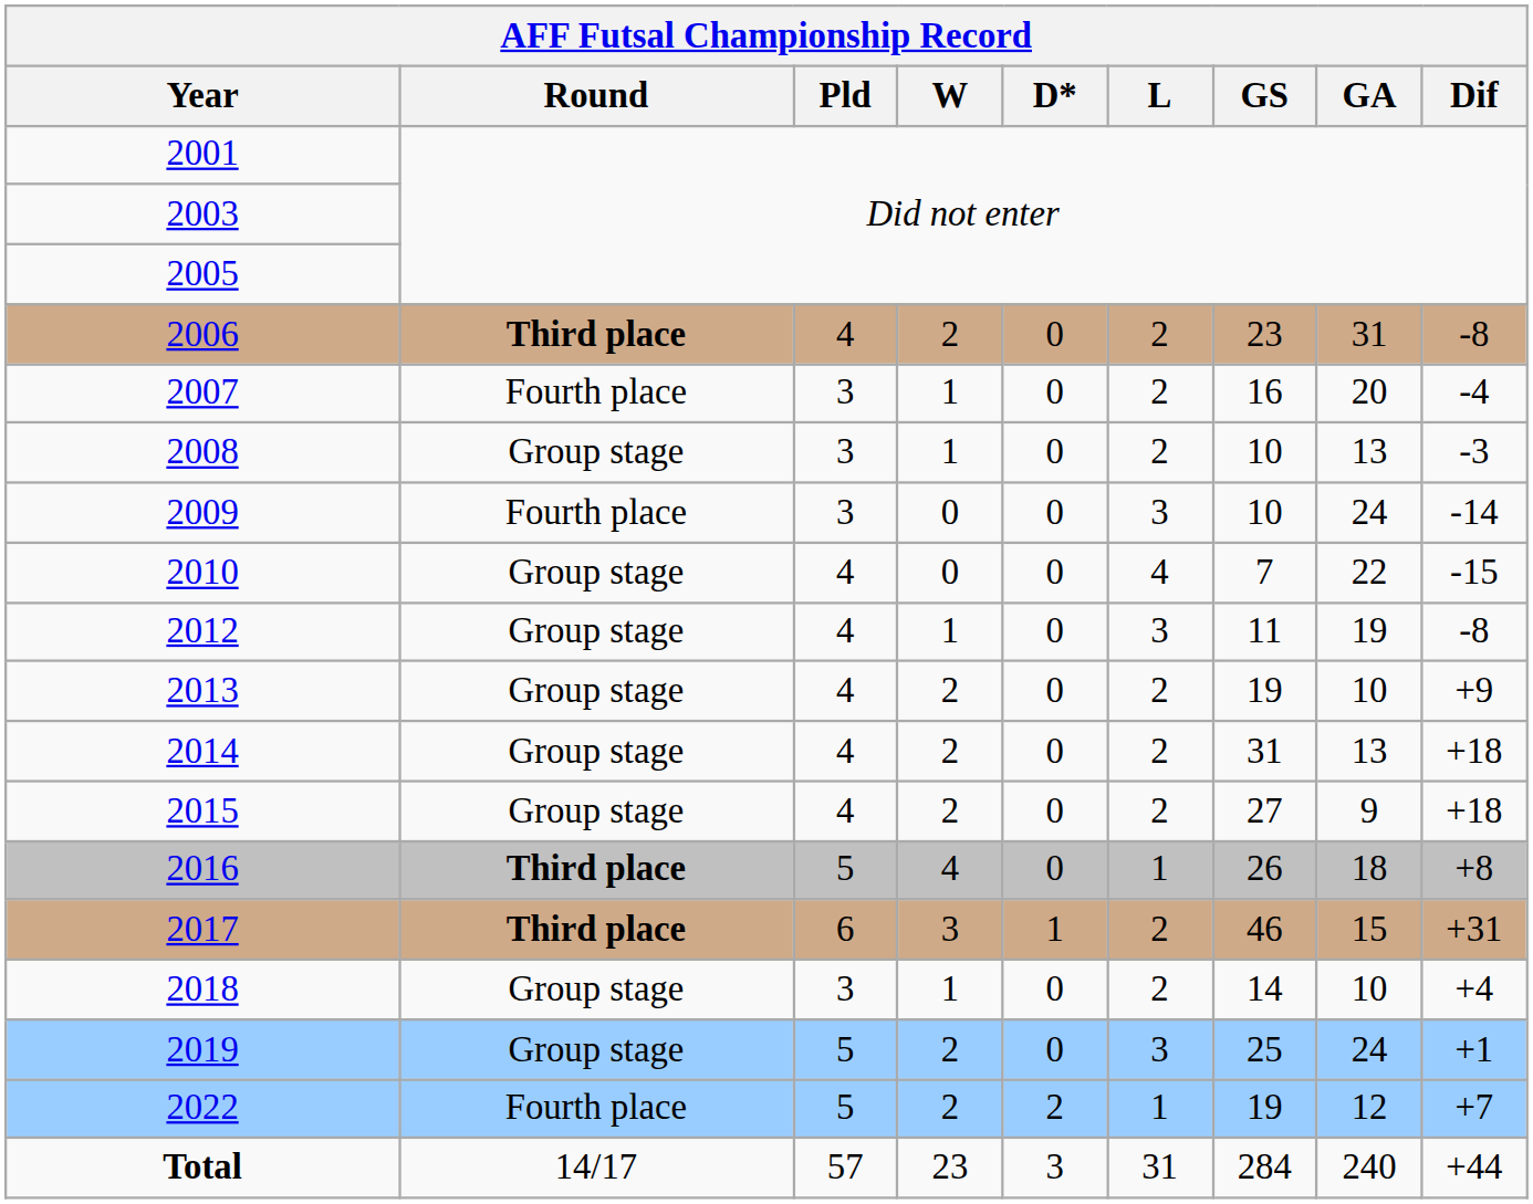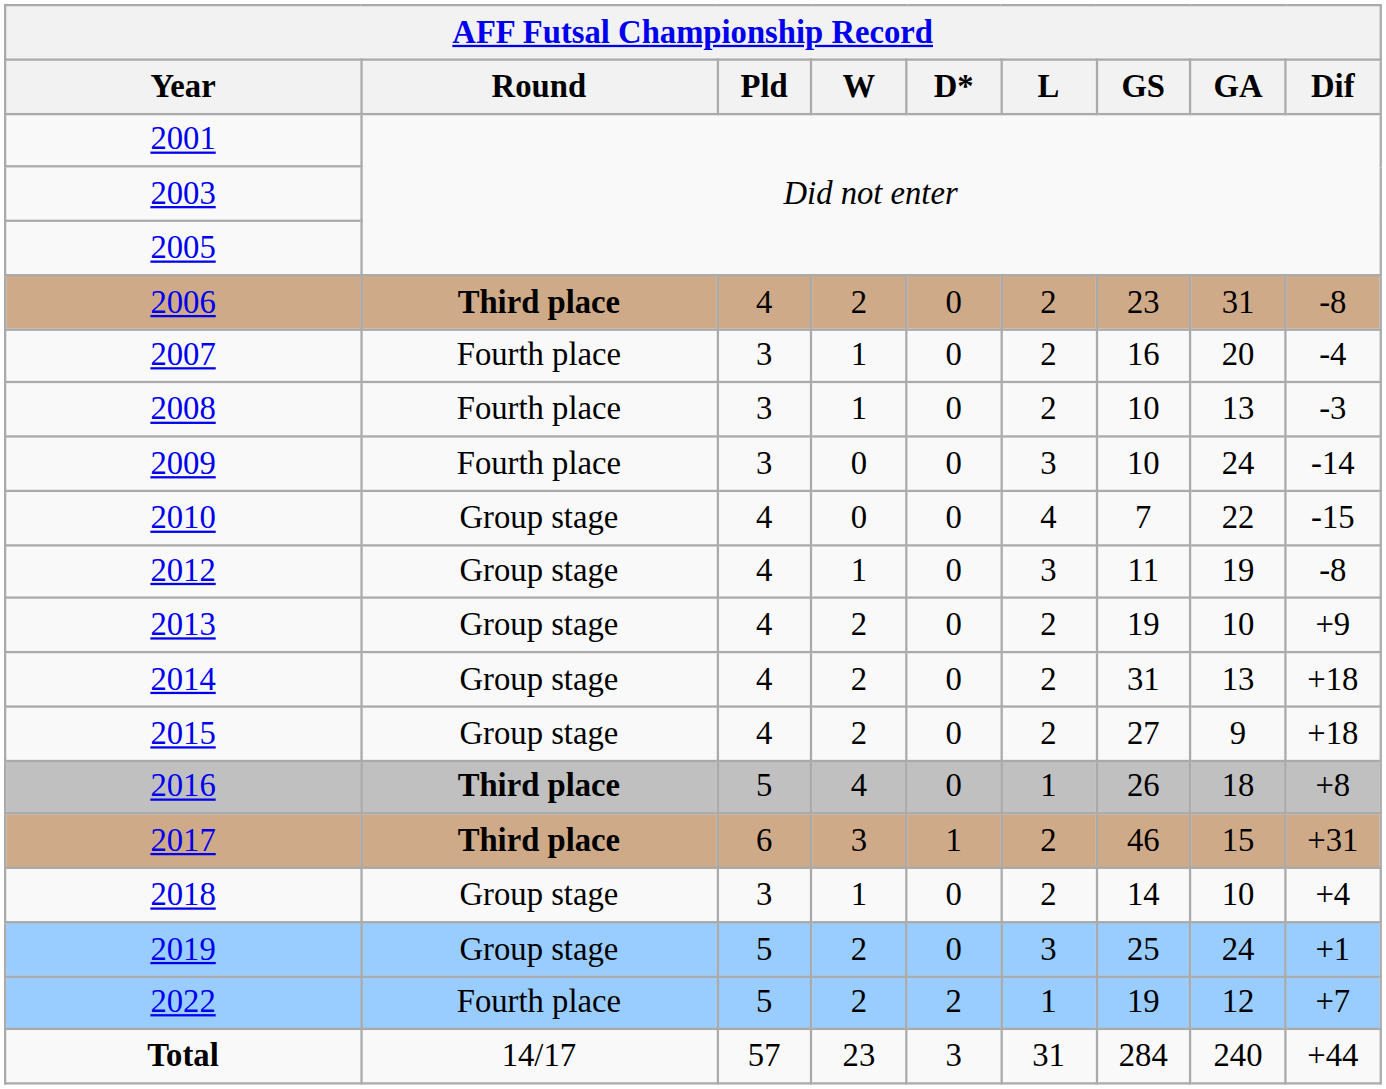2008 | Round: Group stage -> Fourth place
